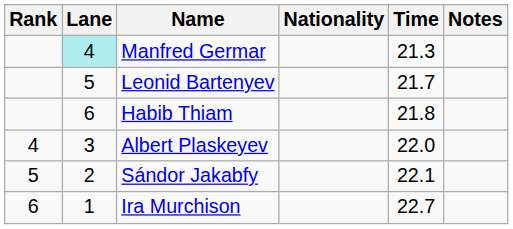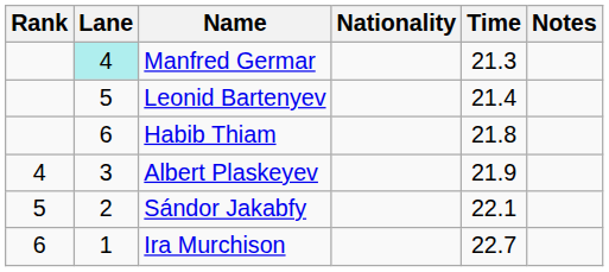Leonid Bartenyev | Time: 21.7 -> 21.4
Albert Plaskeyev | Time: 22.0 -> 21.9
